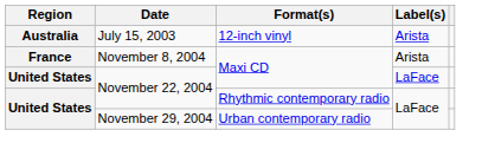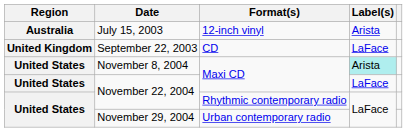+ row: United Kingdom | September 22, 2003 | CD | LaFace
November 8, 2004 | Region: France -> United States
November 8, 2004 | Label(s): no background -> paleturquoise background
